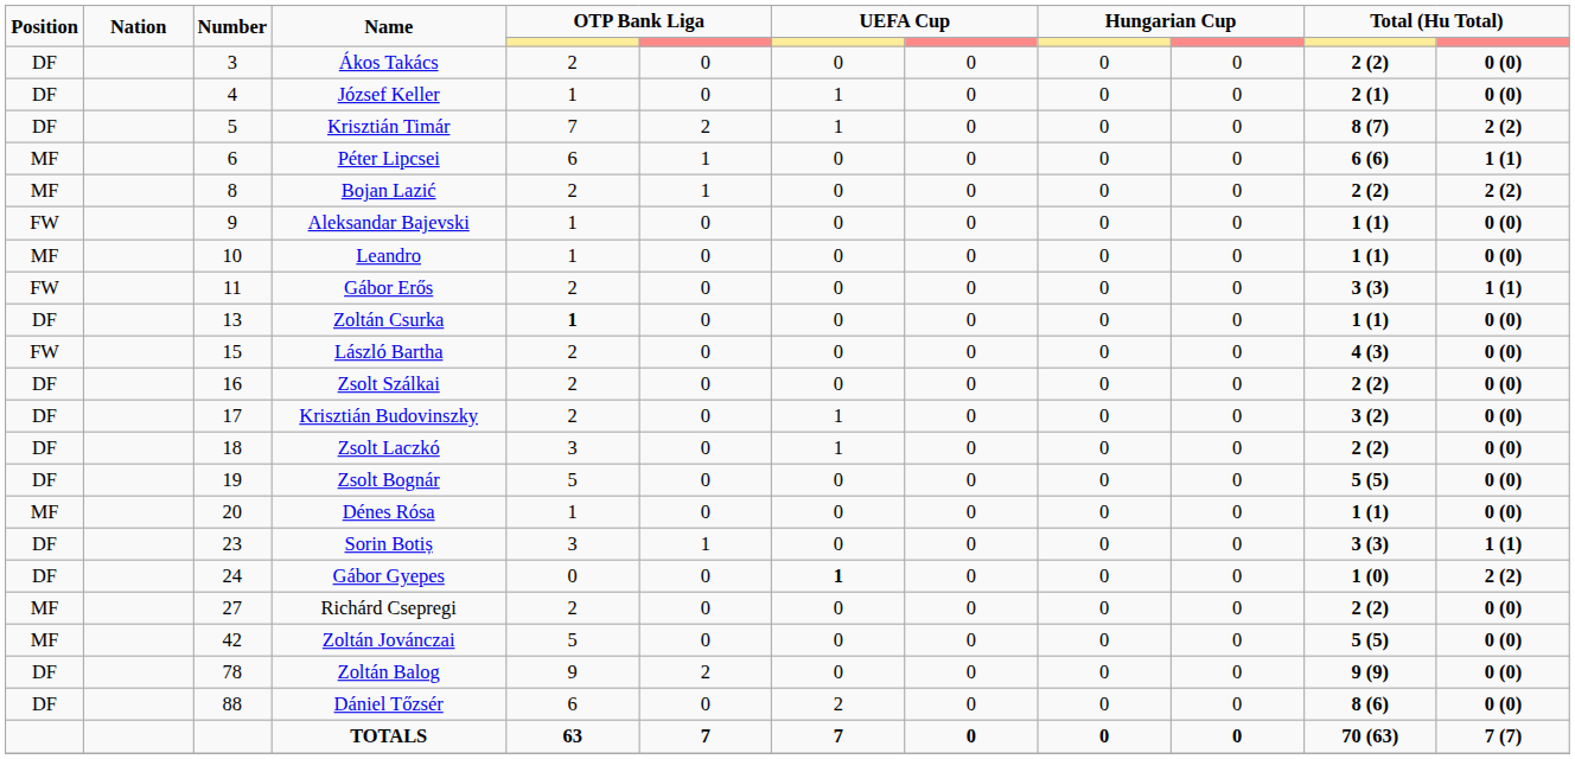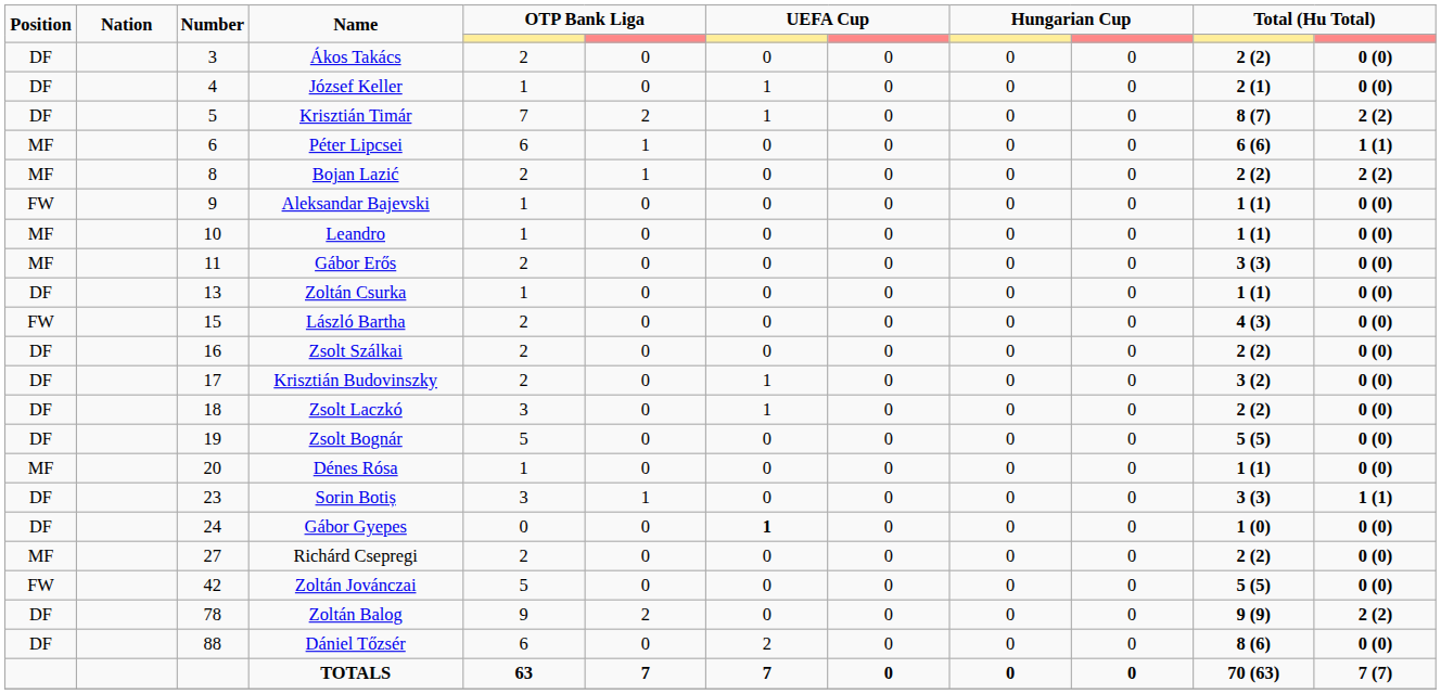Gábor Erős | Position: FW -> MF
Gábor Erős | column 12: 1 (1) -> 0 (0)
Zoltán Csurka | column 5: bold -> normal
Gábor Gyepes | column 12: 2 (2) -> 0 (0)
Zoltán Jovánczai | Position: MF -> FW
Zoltán Balog | column 12: 0 (0) -> 2 (2)
